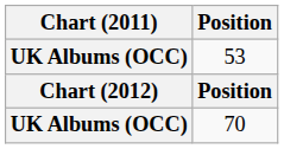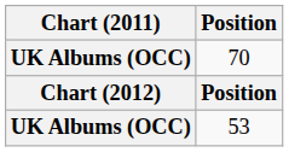rows swapped: 53 <-> 70
